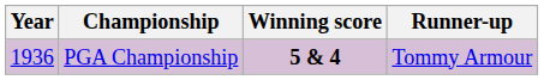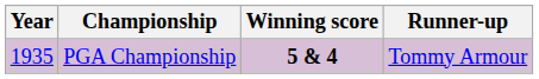PGA Championship | Year: 1936 -> 1935
